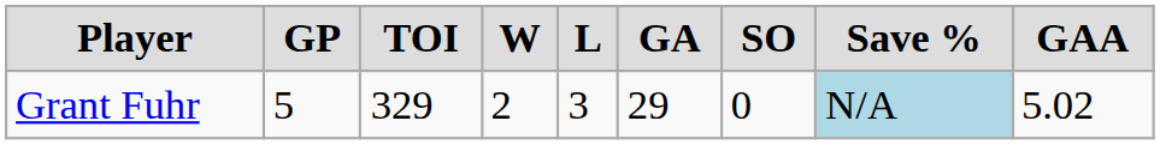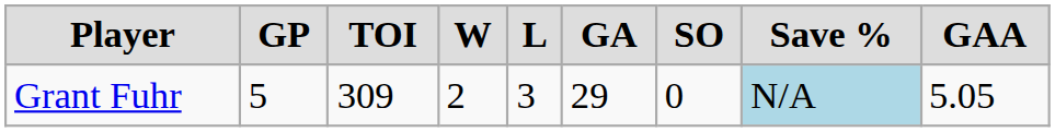Grant Fuhr | TOI: 329 -> 309
Grant Fuhr | GAA: 5.02 -> 5.05
